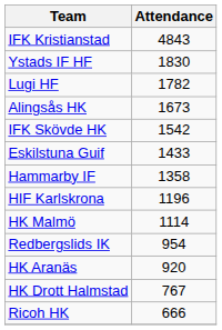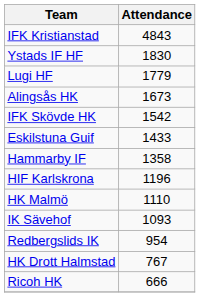Lugi HF | Attendance: 1782 -> 1779
HK Malmö | Attendance: 1114 -> 1110
+ row: IK Sävehof | 1093
- row: HK Aranäs | 920
